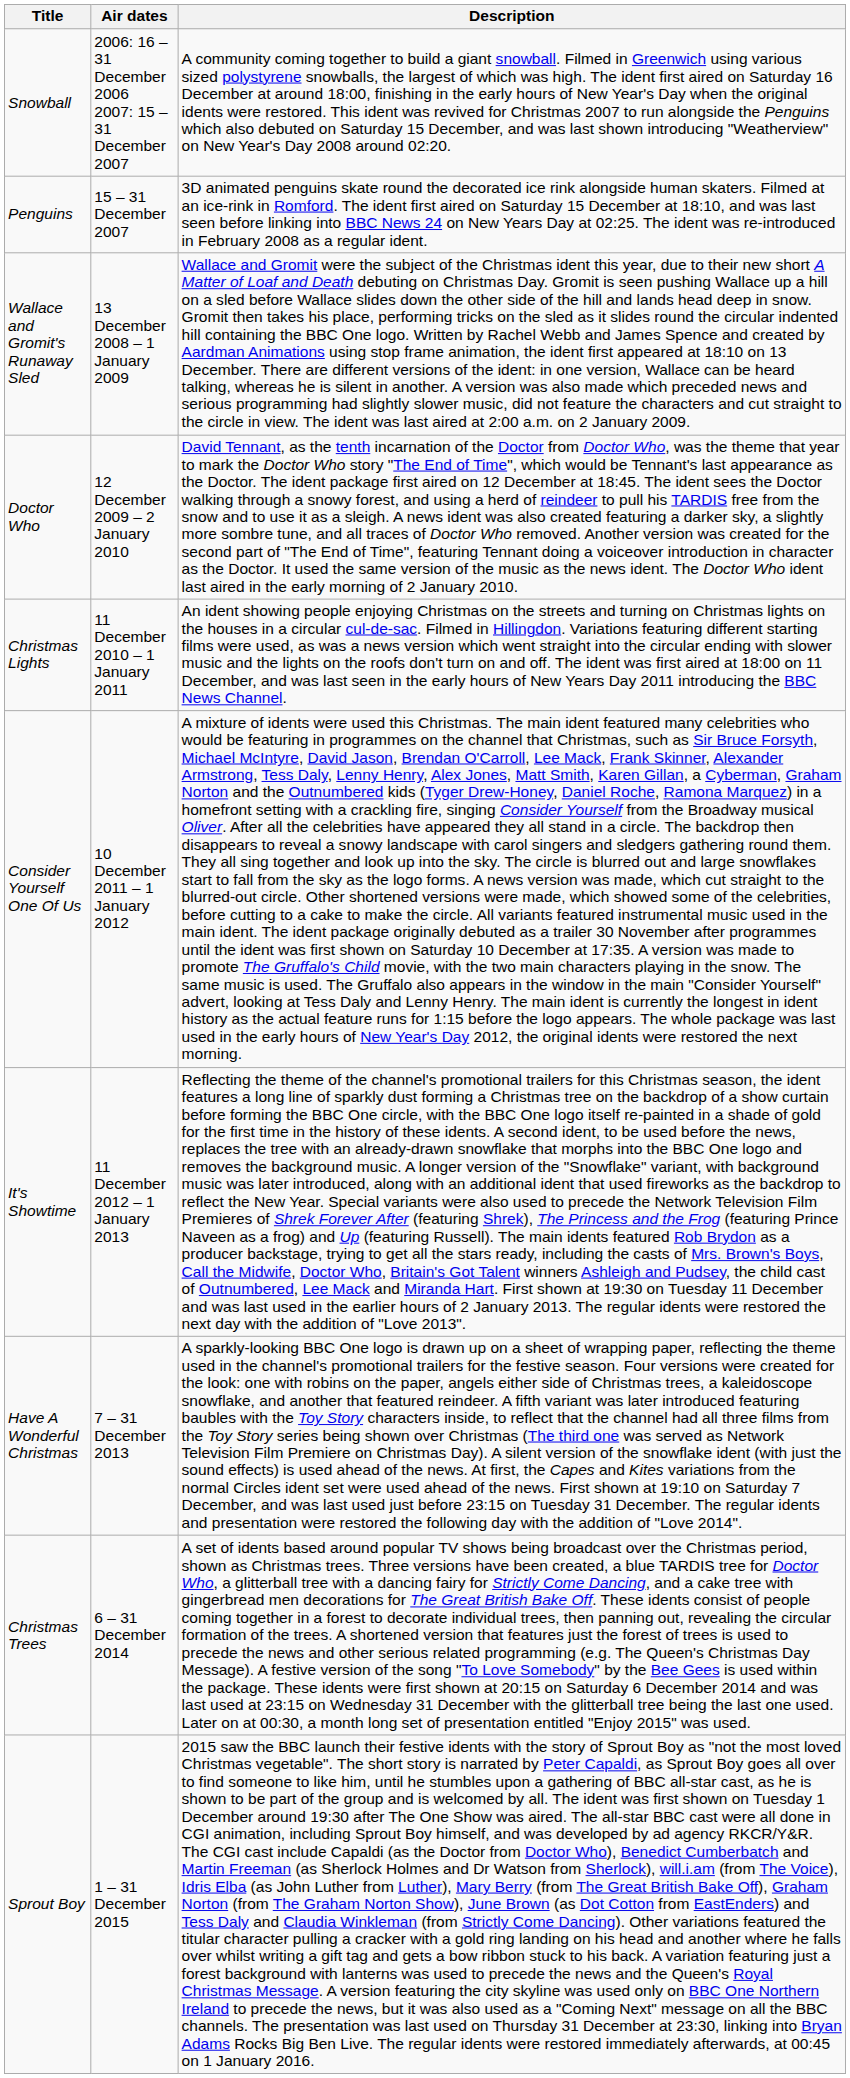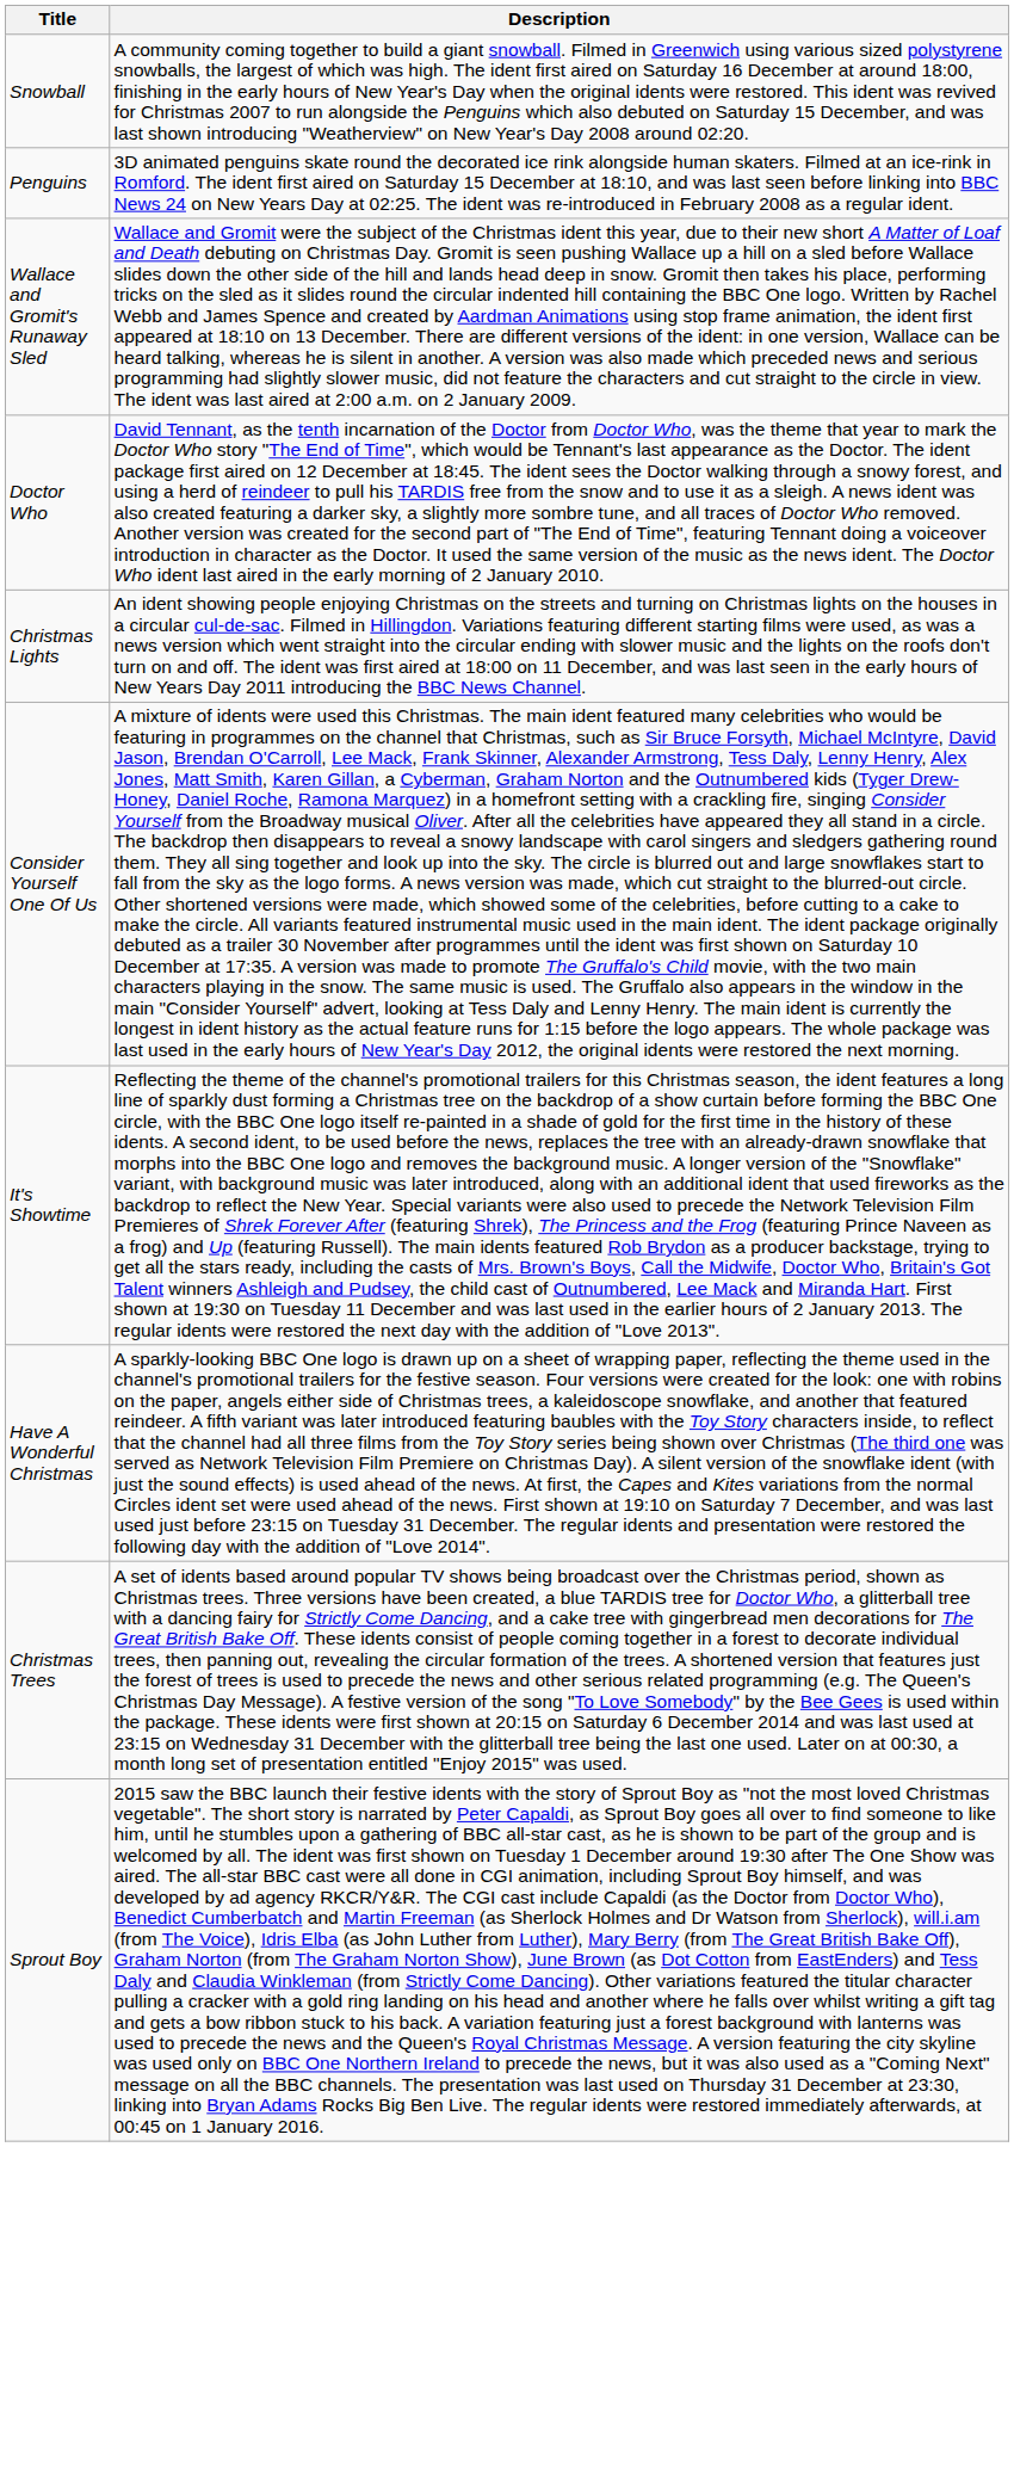- column: Air dates | 2006: 16 – 31 December 2006 2007: 15 – 31 December 2007 | 15 – 31 December 2007 | 13 December 2008 – 1 January 2009 | 12 December 2009 – 2 January 2010 | 11 December 2010 – 1 January 2011 | 10 December 2011 – 1 January 2012 | 11 December 2012 – 1 January 2013 | 7 – 31 December 2013 | 6 – 31 December 2014 | 1 – 31 December 2015
